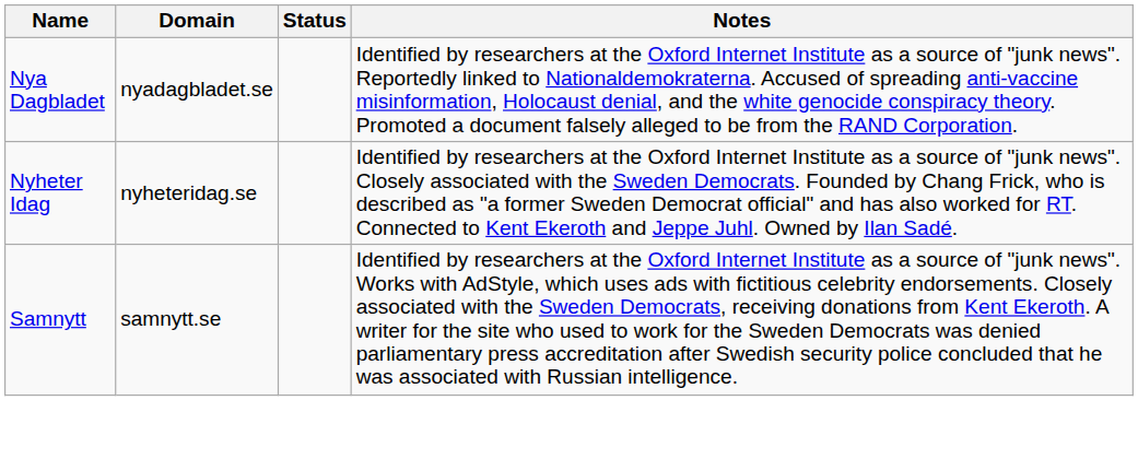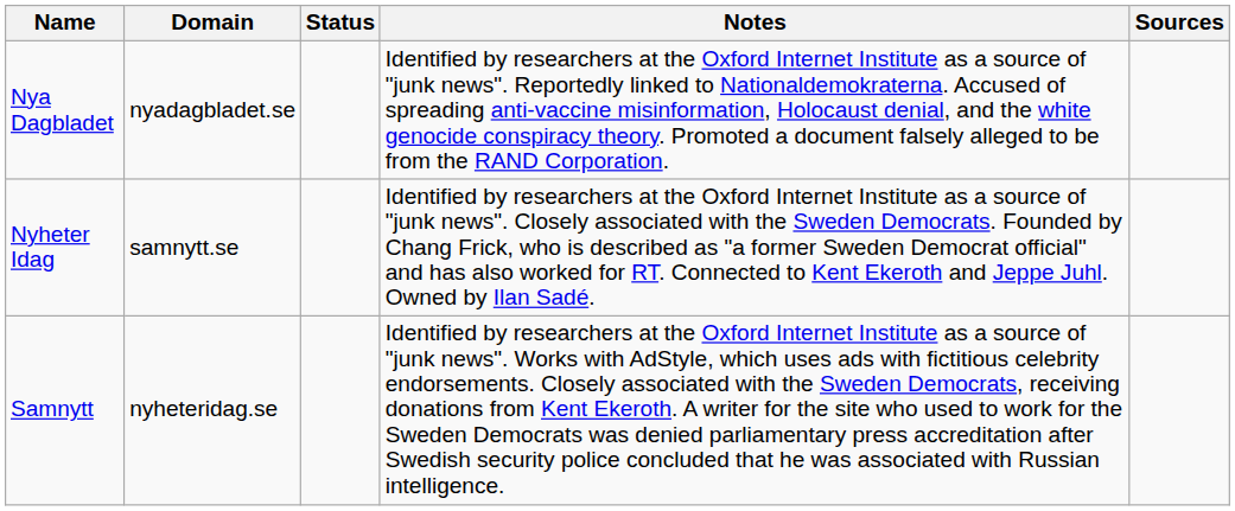+ column: Sources
Nyheter Idag | Domain: nyheteridag.se -> samnytt.se
Samnytt | Domain: samnytt.se -> nyheteridag.se
